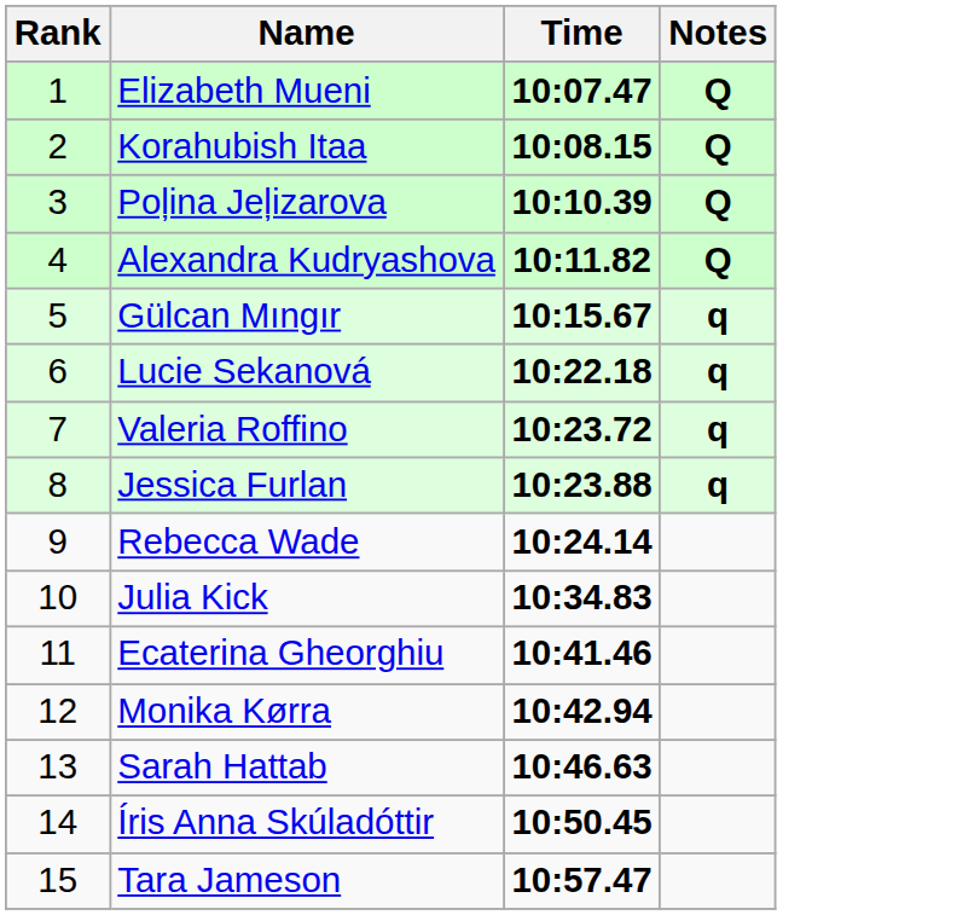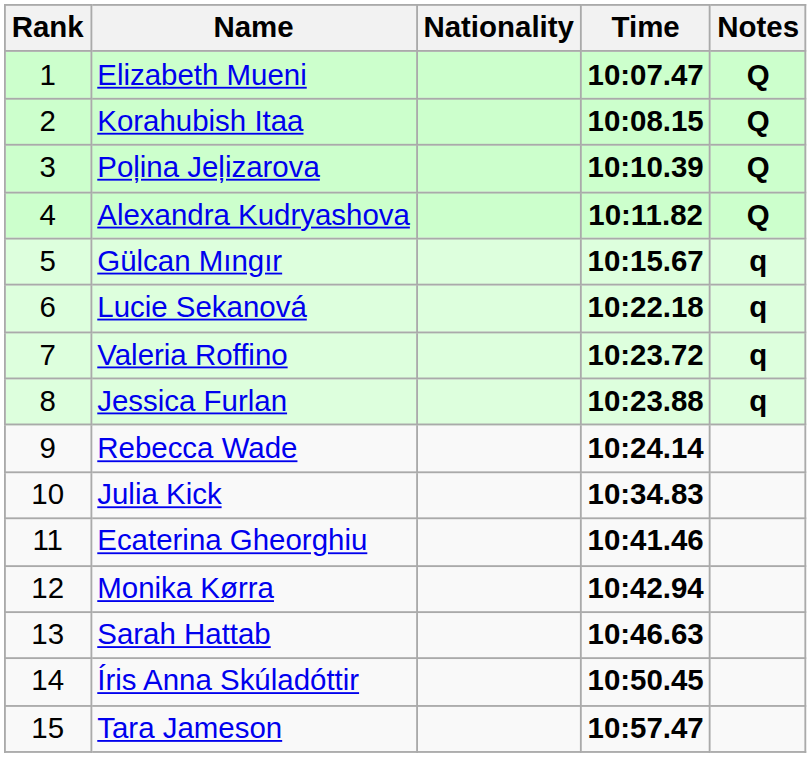+ column: Nationality
